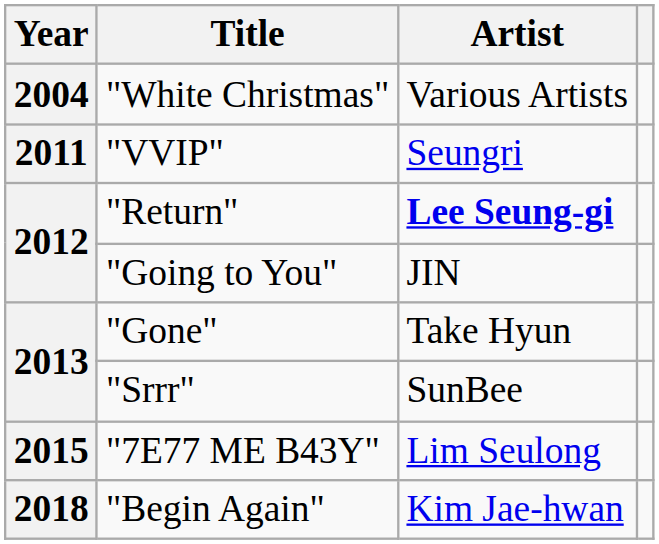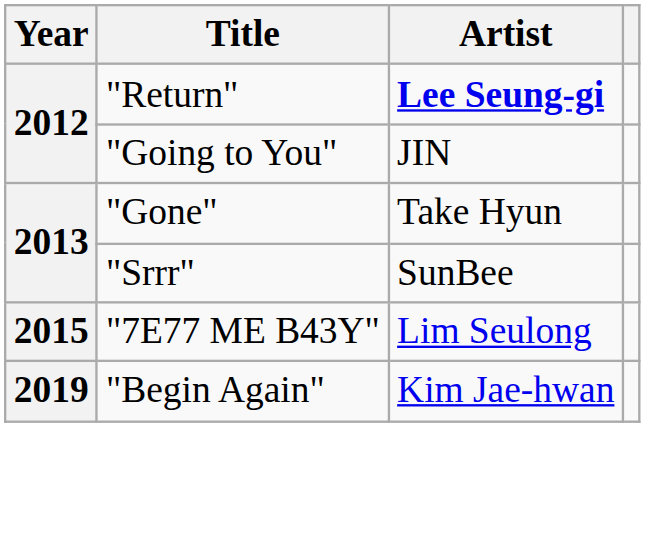- row: 2004 | "White Christmas" | Various Artists
- row: 2011 | "VVIP" | Seungri
"Begin Again" | Year: 2018 -> 2019
